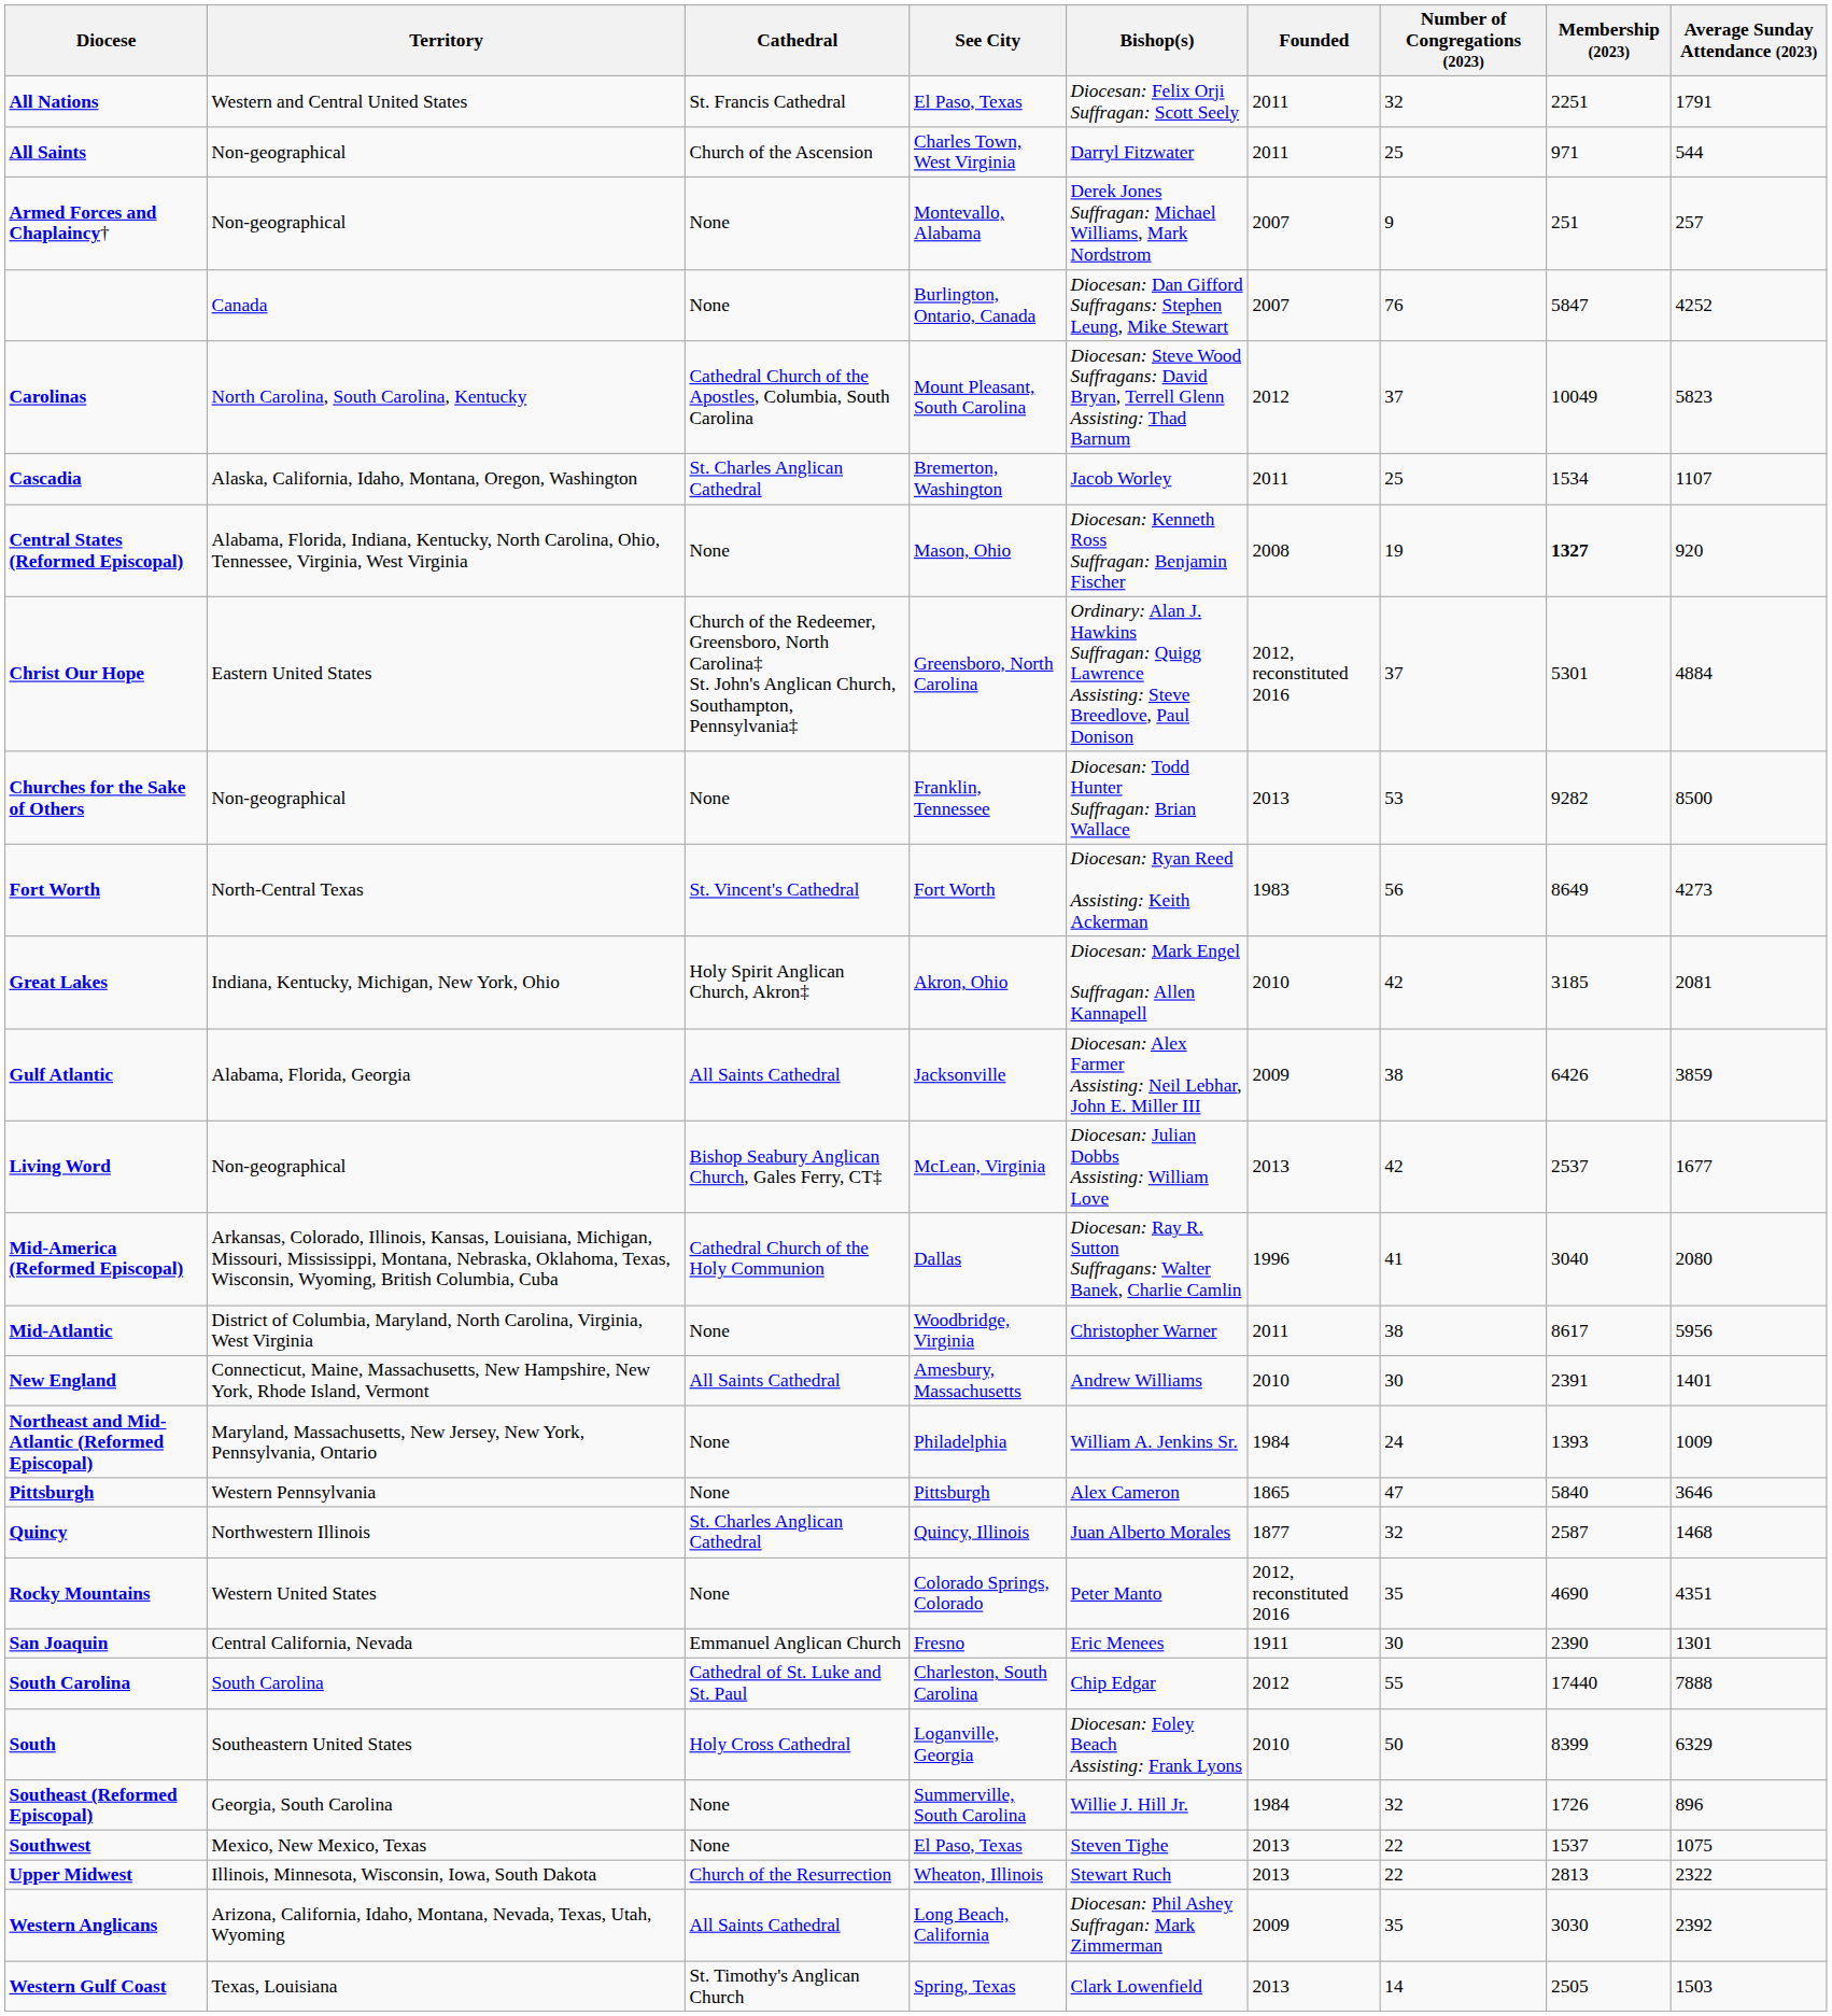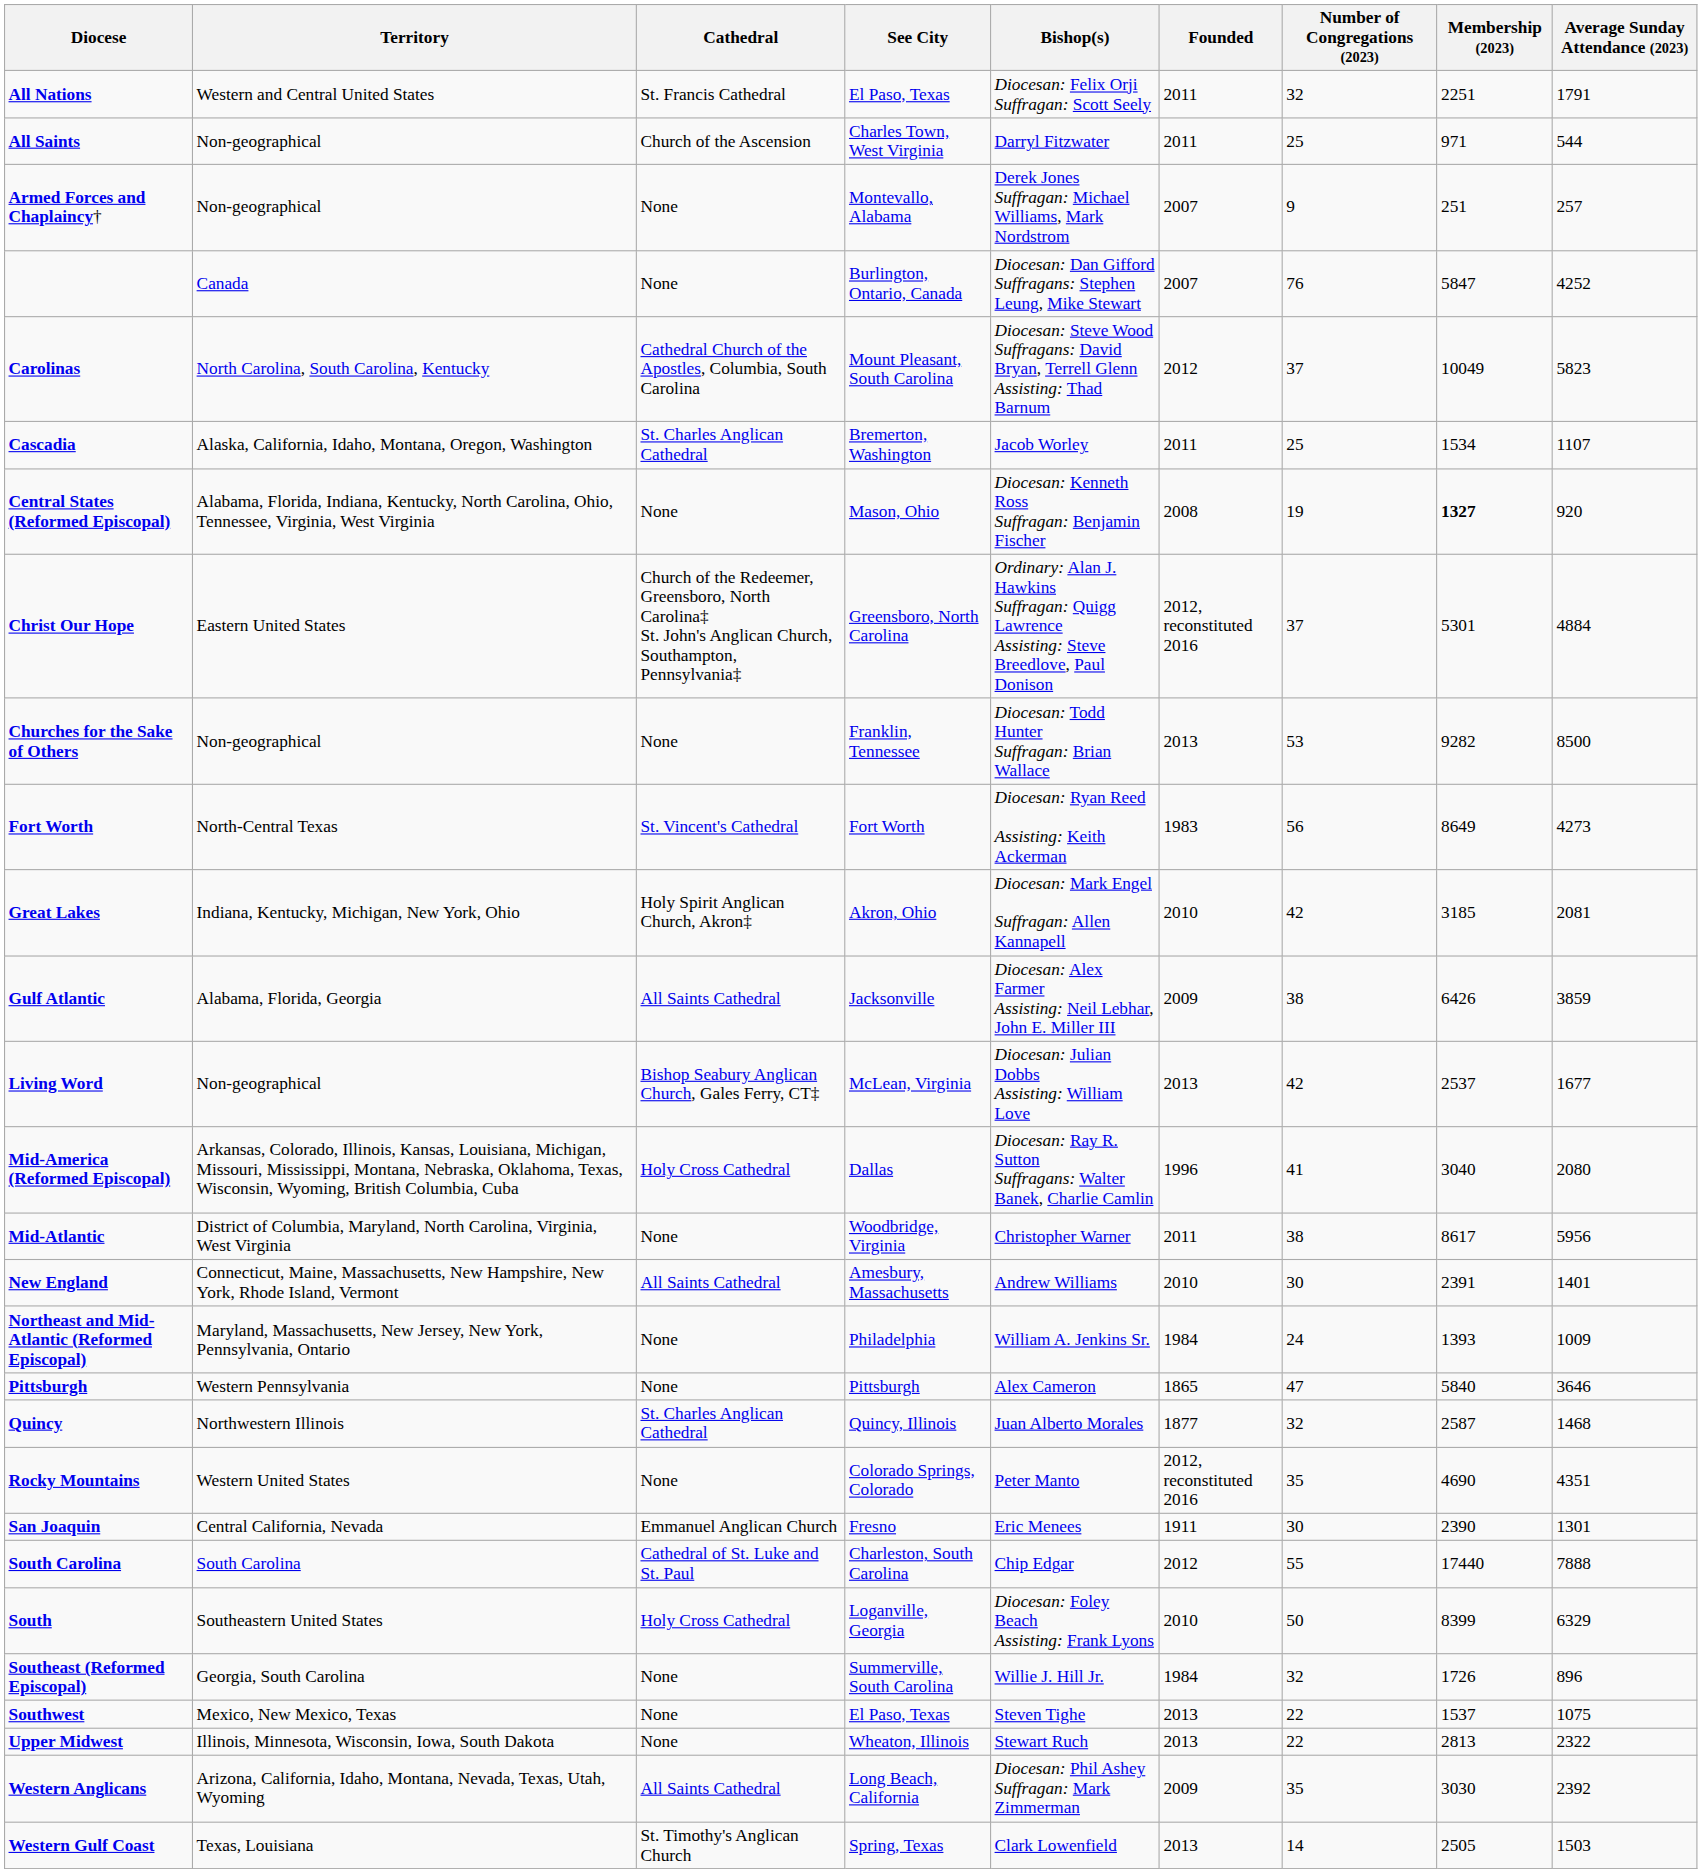Mid-America (Reformed Episcopal) | Cathedral: Cathedral Church of the Holy Communion -> Holy Cross Cathedral
Upper Midwest | Cathedral: Church of the Resurrection -> None
